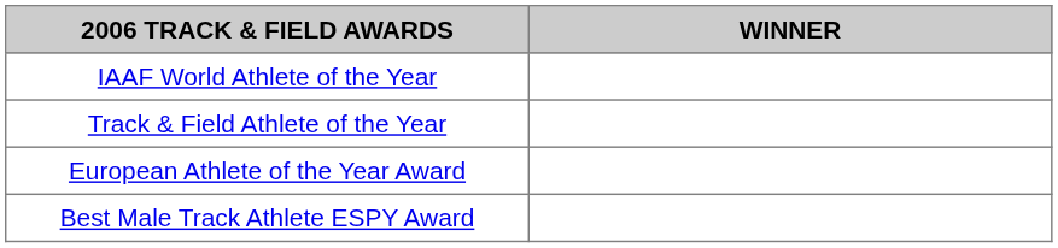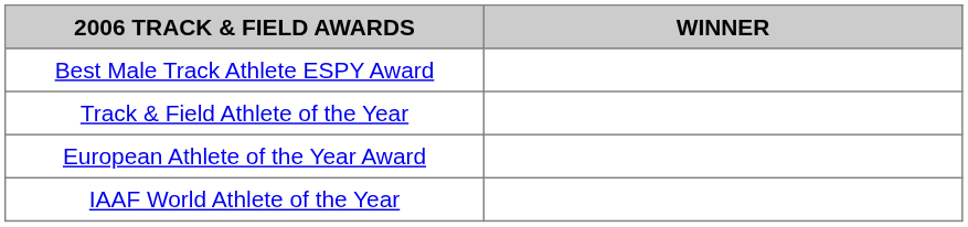rows swapped: IAAF World Athlete of the Year <-> Best Male Track Athlete ESPY Award
